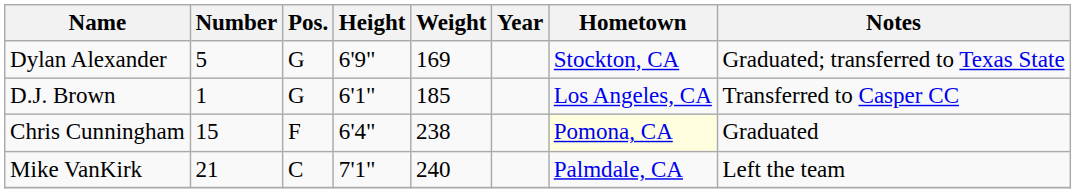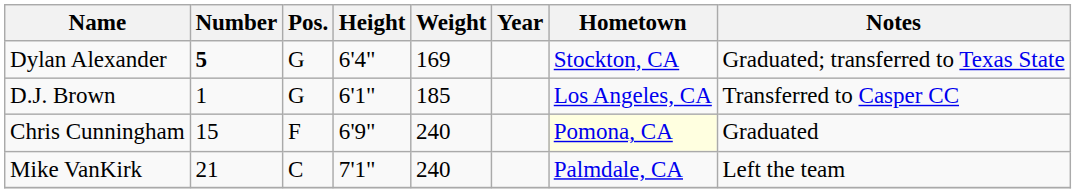Dylan Alexander | Number: normal -> bold
Dylan Alexander | Height: 6'9" -> 6'4"
Chris Cunningham | Height: 6'4" -> 6'9"
Chris Cunningham | Weight: 238 -> 240
